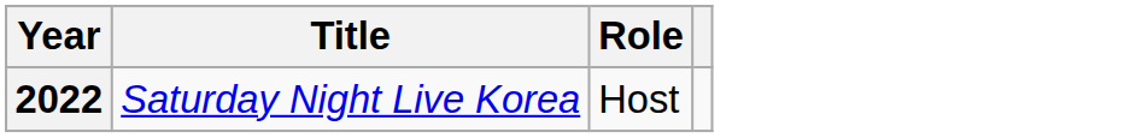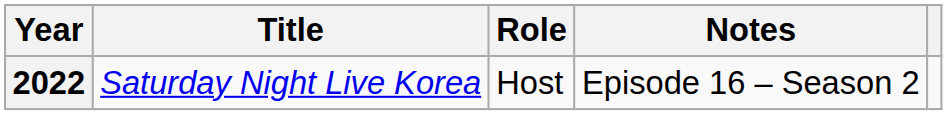+ column: Notes | Episode 16 – Season 2
